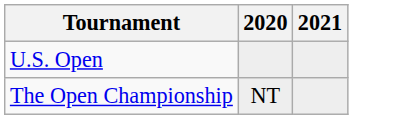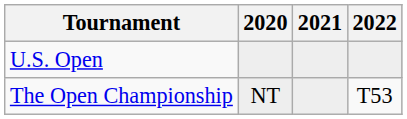+ column: 2022 | T53
